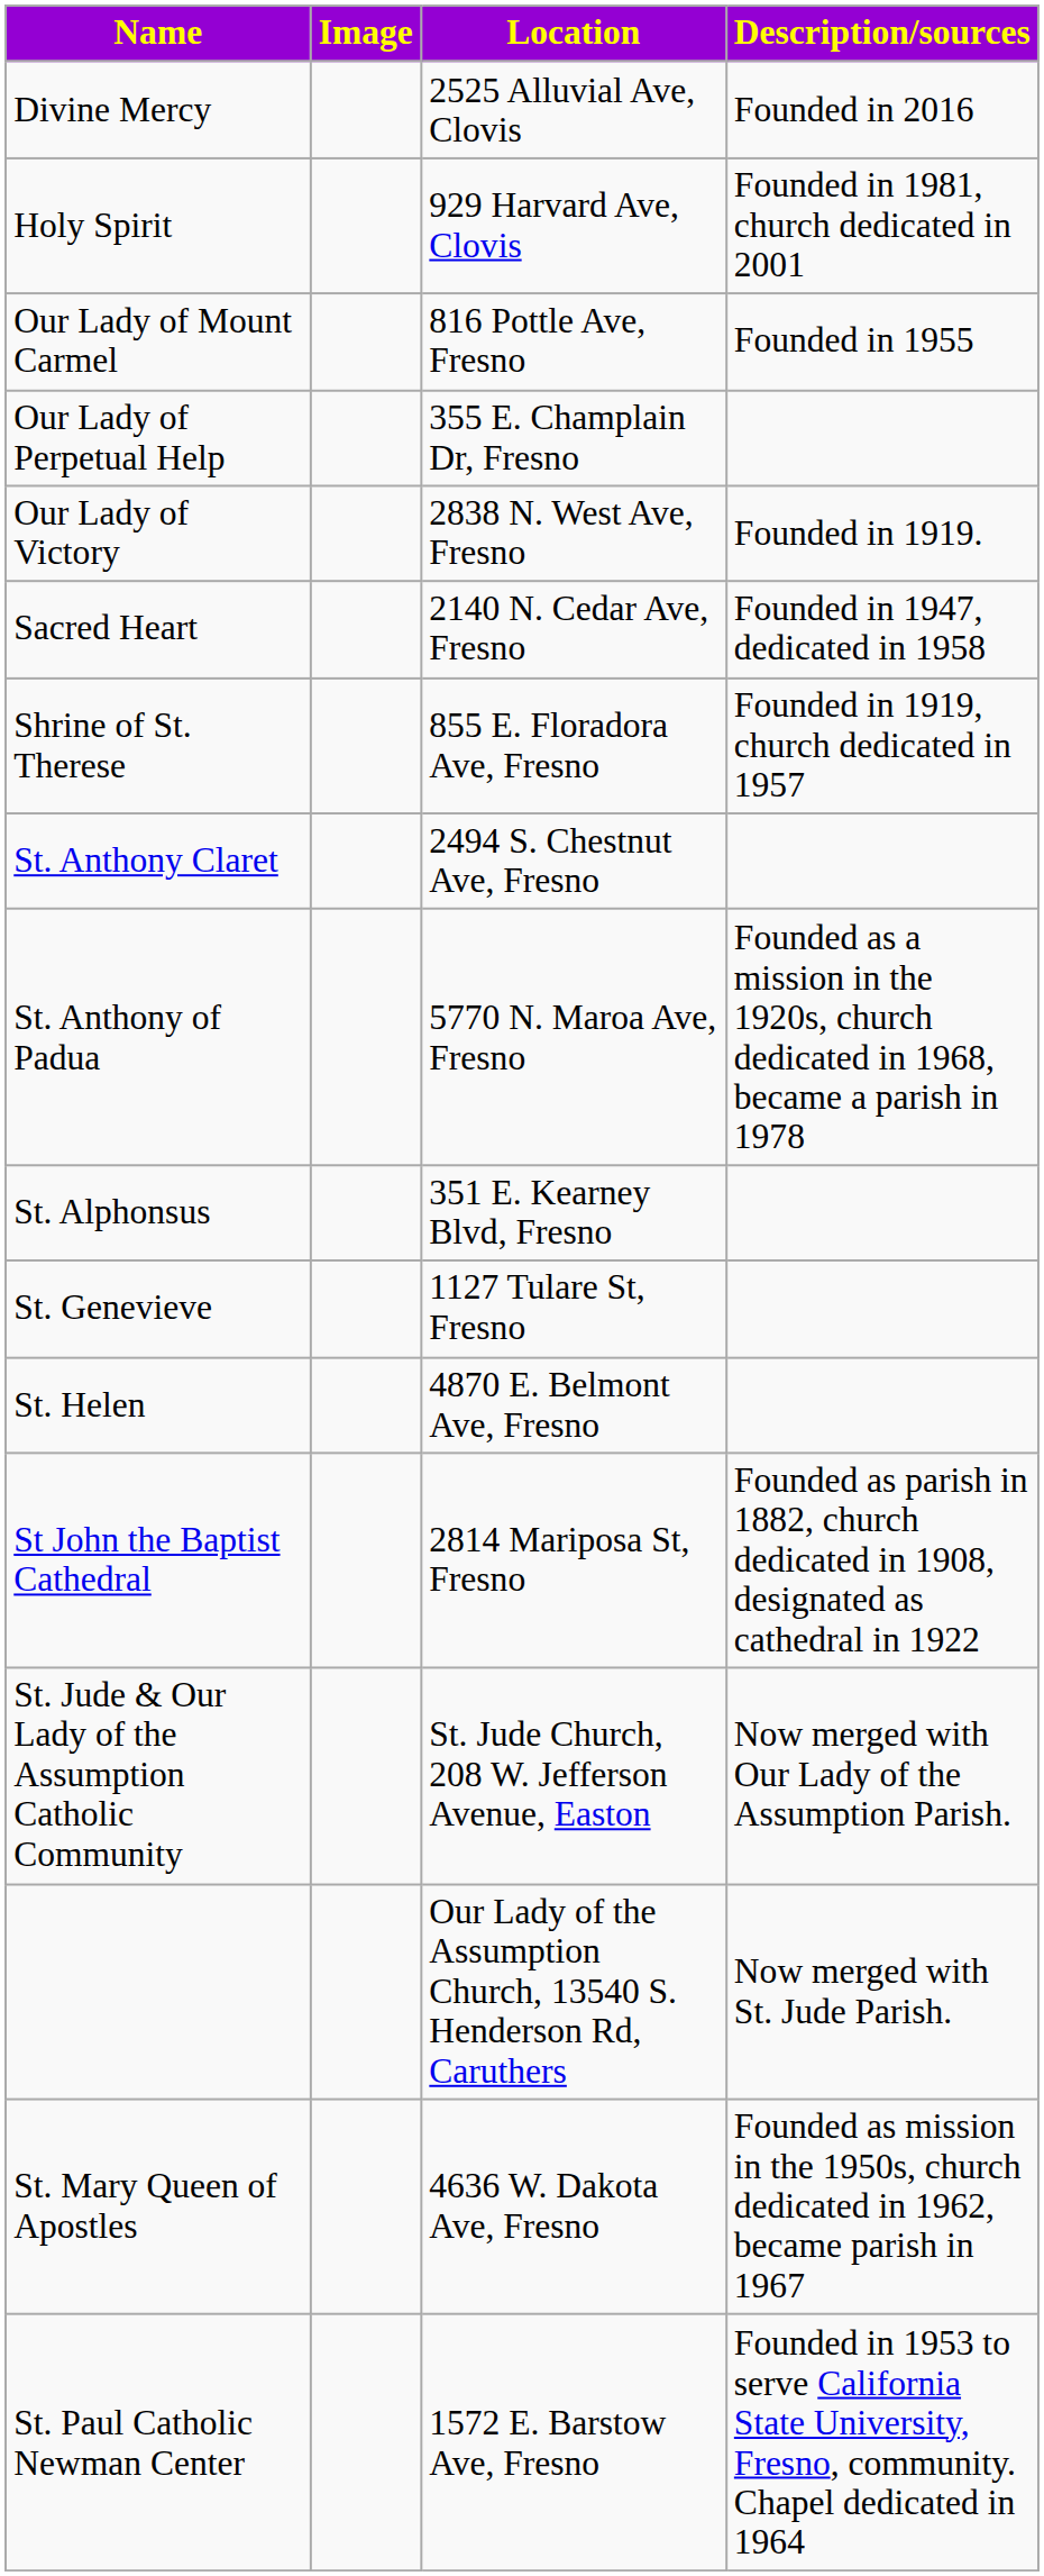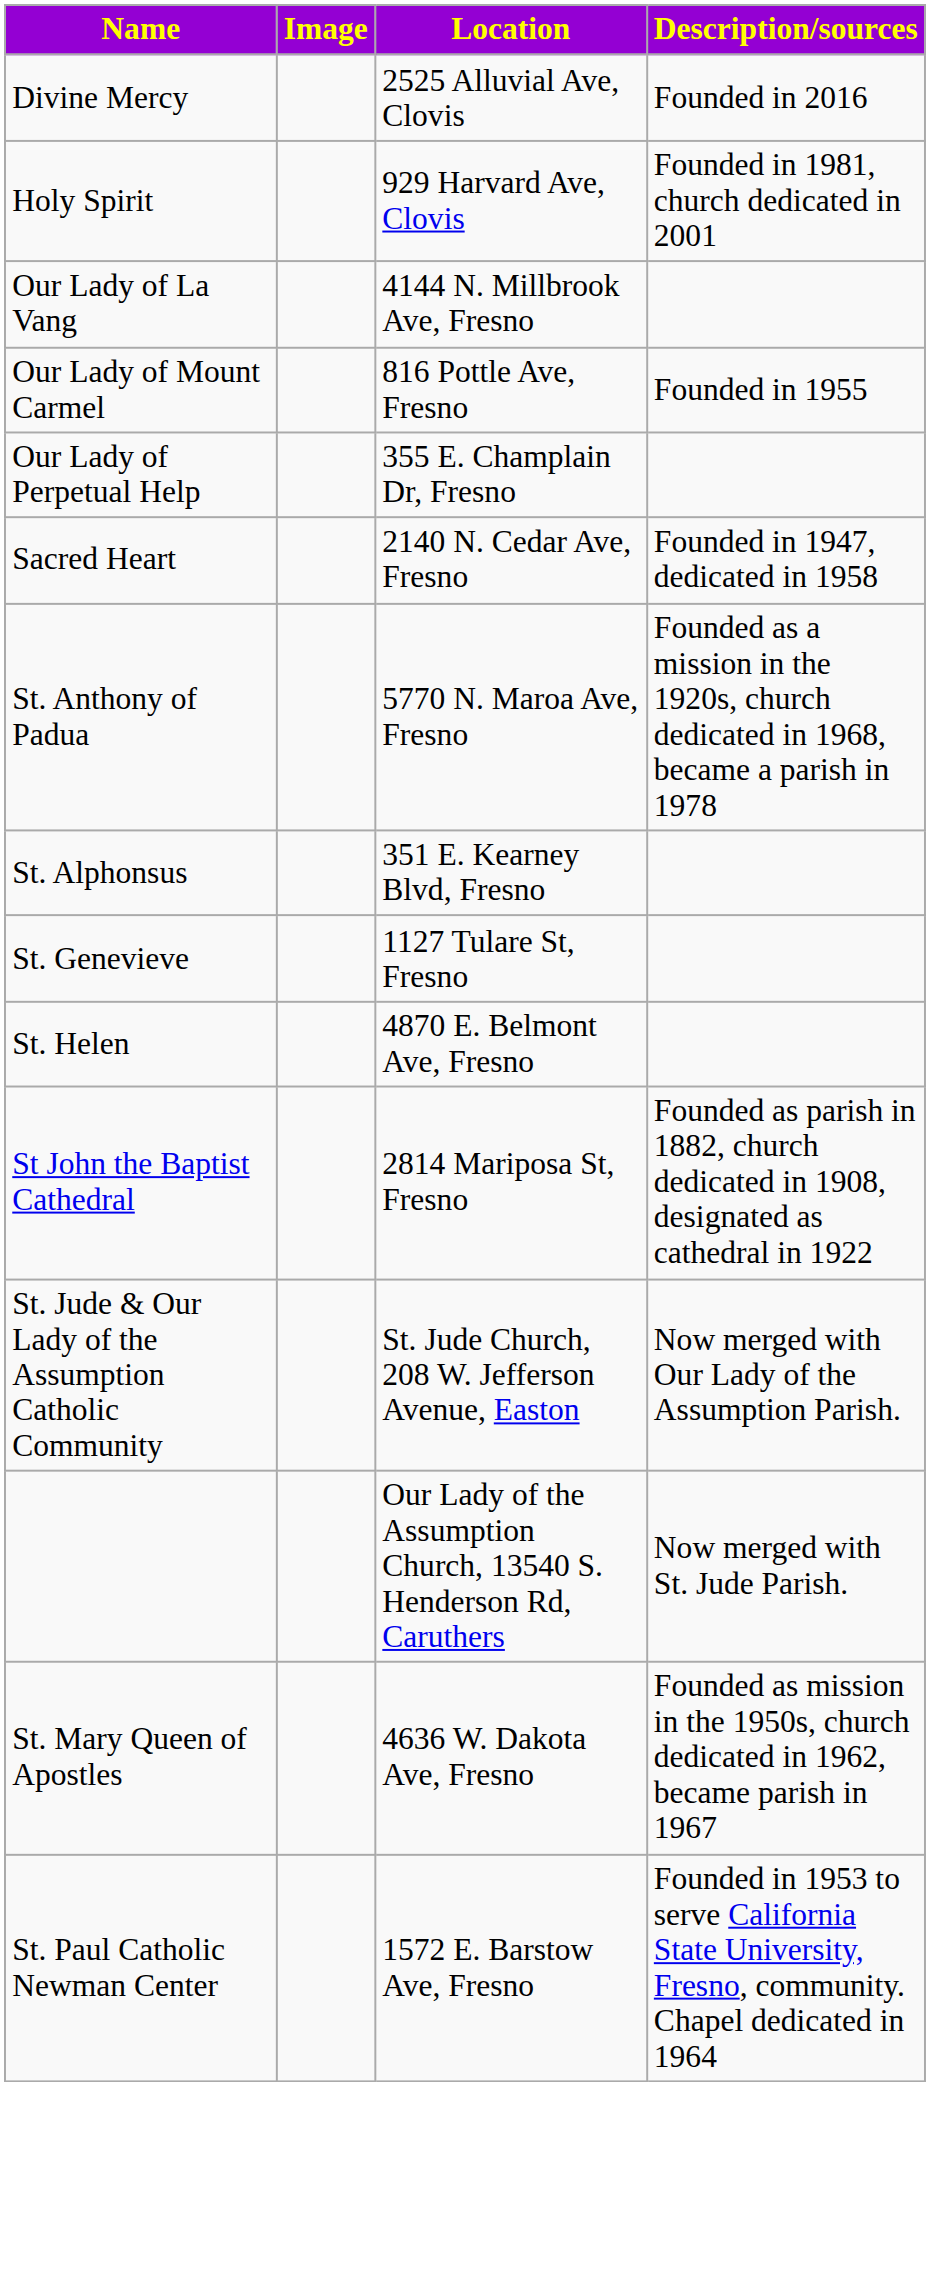+ row: Our Lady of La Vang | 4144 N. Millbrook Ave, Fresno
- row: Our Lady of Victory | 2838 N. West Ave, Fresno | Founded in 1919.
- row: Shrine of St. Therese | 855 E. Floradora Ave, Fresno | Founded in 1919, church dedicated in 1957
- row: St. Anthony Claret | 2494 S. Chestnut Ave, Fresno
